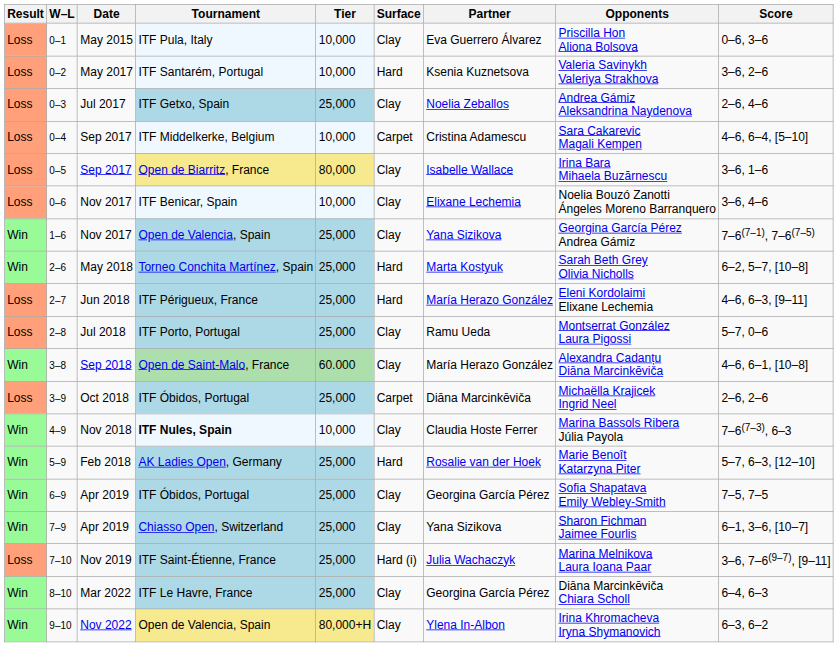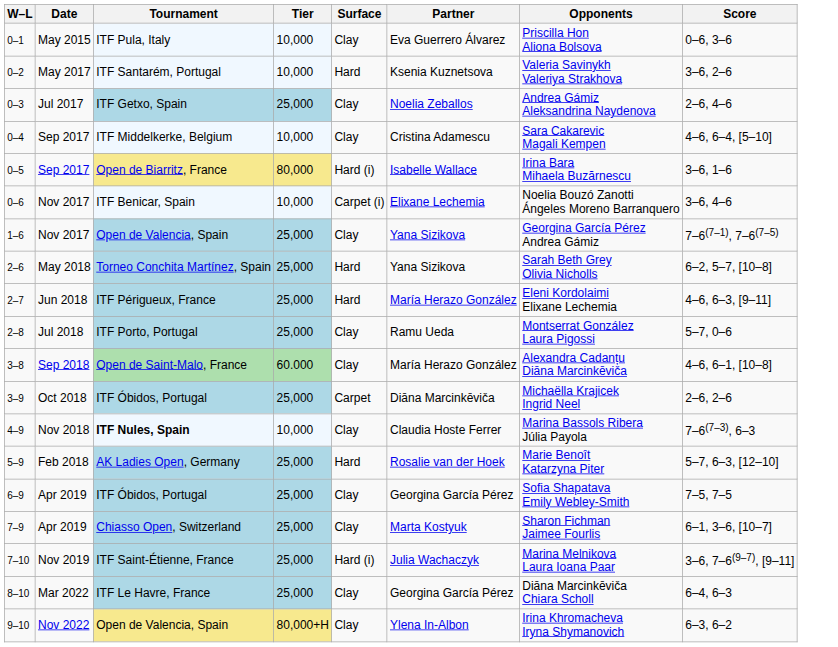- column: Result | Loss | Loss | Loss | Loss | Loss | Loss | Win | Win | Loss | Loss | Win | Loss | Win | Win | Win | Win | Loss | Win | Win
0–4 | Surface: Carpet -> Clay
0–5 | Surface: Clay -> Hard (i)
0–6 | Surface: Clay -> Carpet (i)
2–6 | Partner: Marta Kostyuk -> Yana Sizikova
7–9 | Partner: Yana Sizikova -> Marta Kostyuk
